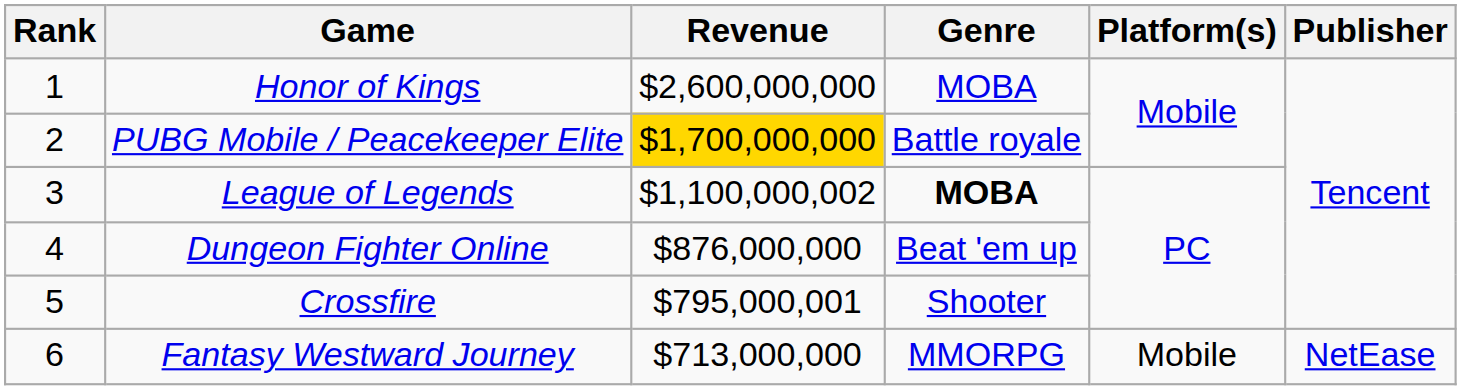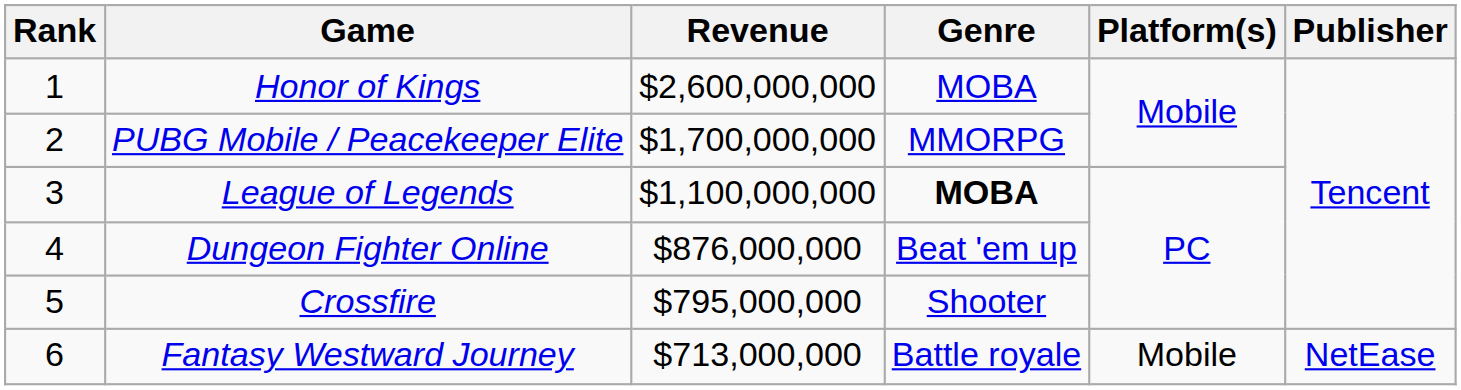PUBG Mobile / Peacekeeper Elite | Revenue: gold background -> no background
PUBG Mobile / Peacekeeper Elite | Genre: Battle royale -> MMORPG
League of Legends | Revenue: $1,100,000,002 -> $1,100,000,000
Crossfire | Revenue: $795,000,001 -> $795,000,000
Fantasy Westward Journey | Genre: MMORPG -> Battle royale
